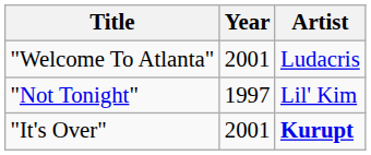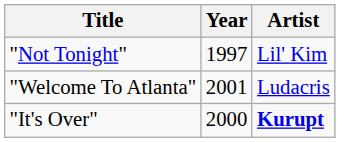rows swapped: "Not Tonight" <-> "Welcome To Atlanta"
"It's Over" | Year: 2001 -> 2000
